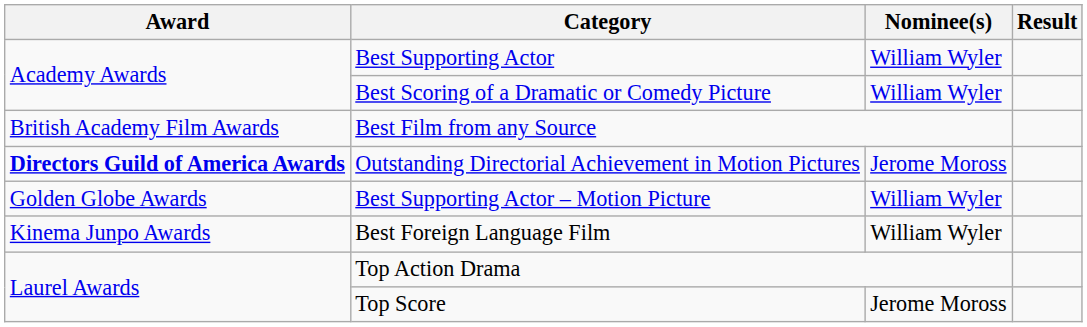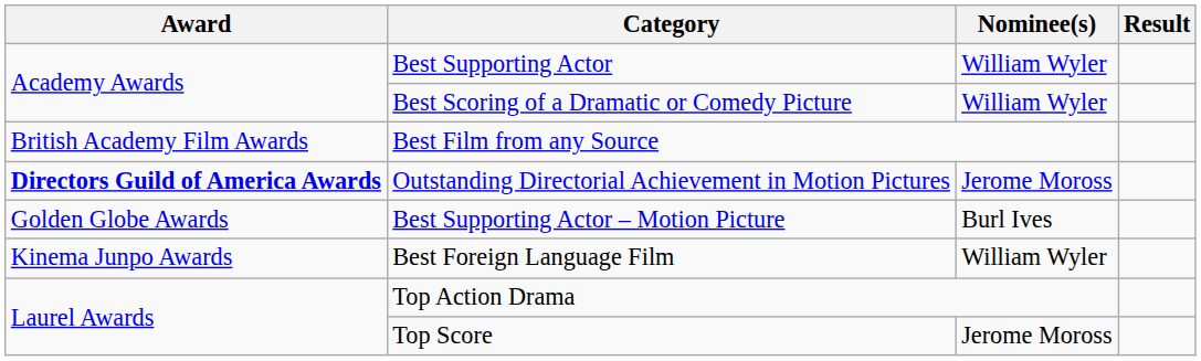Best Supporting Actor – Motion Picture | Nominee(s): William Wyler -> Burl Ives
